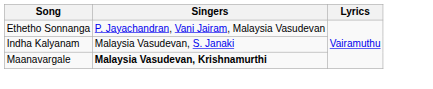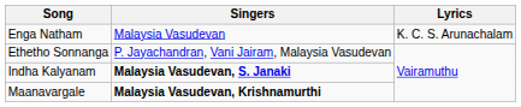+ row: Enga Natham | Malaysia Vasudevan | K. C. S. Arunachalam
Indha Kalyanam | Singers: normal -> bold
